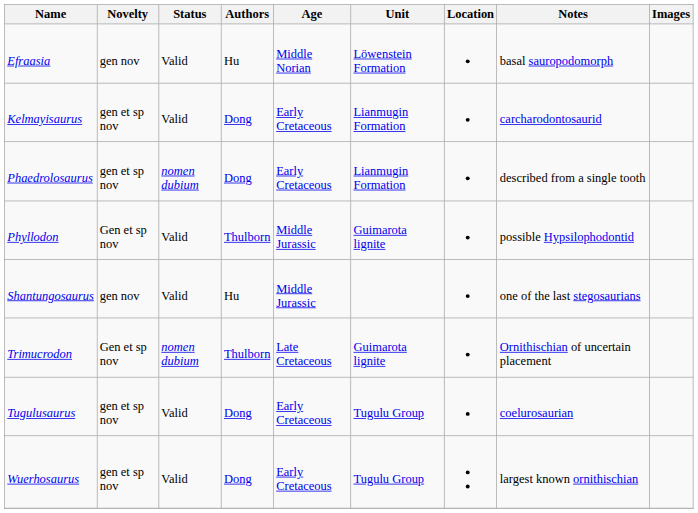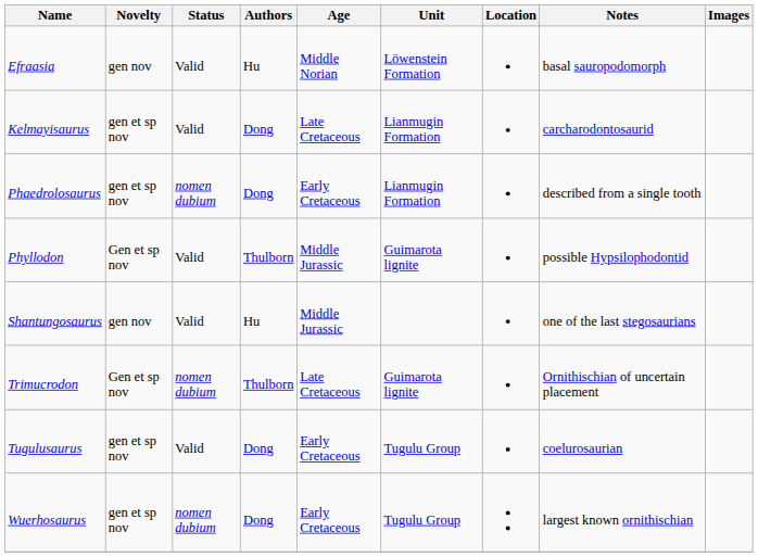Kelmayisaurus | Age: Early Cretaceous -> Late Cretaceous
Wuerhosaurus | Status: Valid -> nomen dubium
